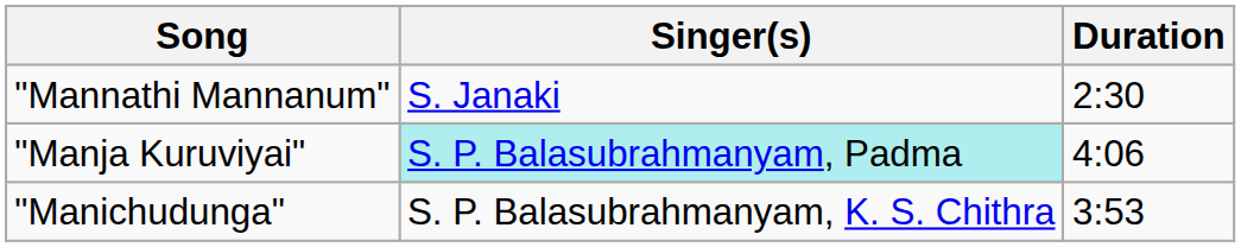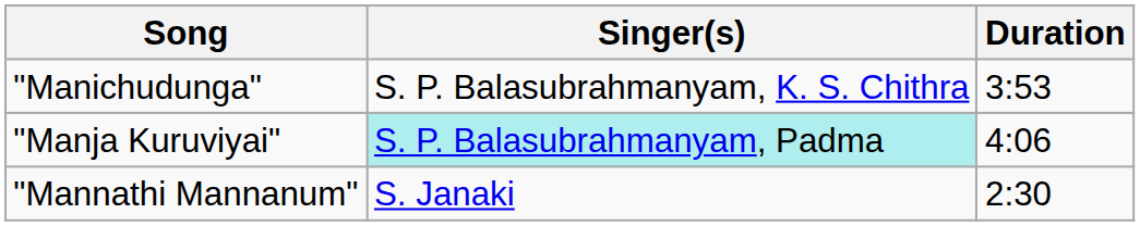rows swapped: "Mannathi Mannanum" <-> "Manichudunga"
